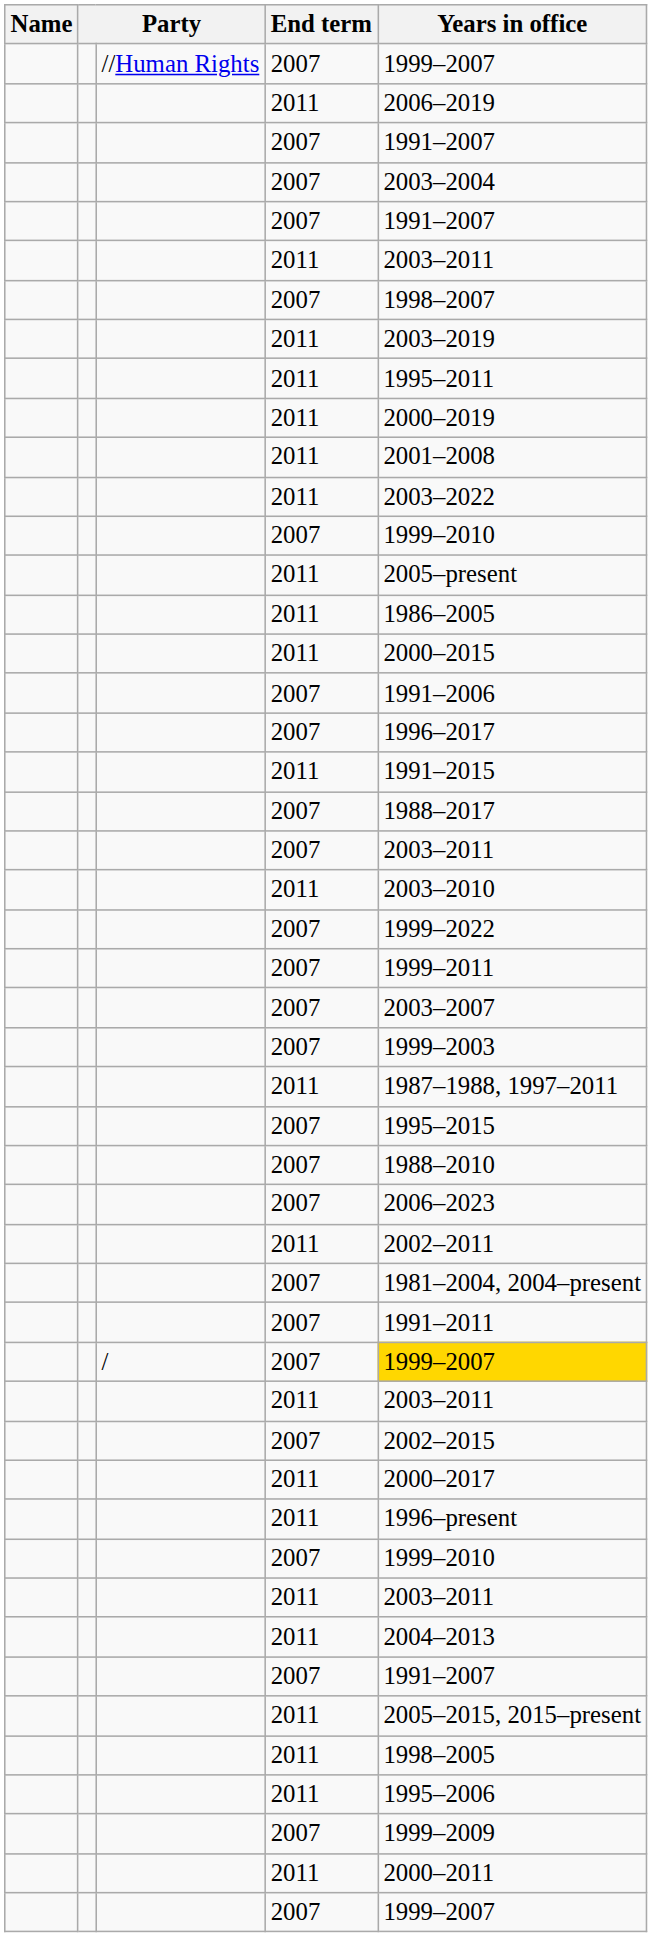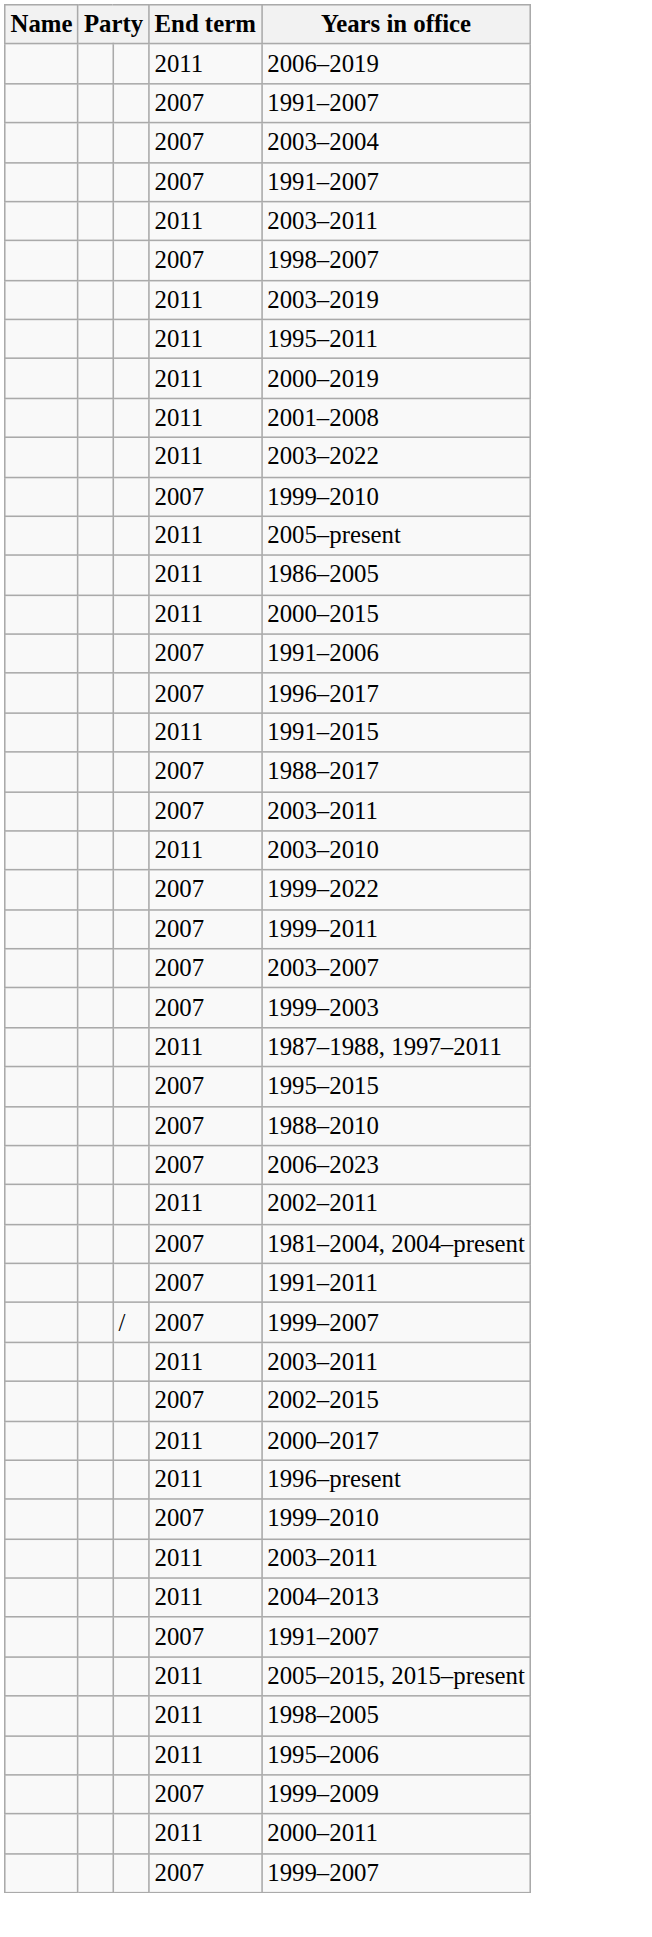- row: //Human Rights | 2007 | 1999–2007
/ | Years in office: gold background -> no background
